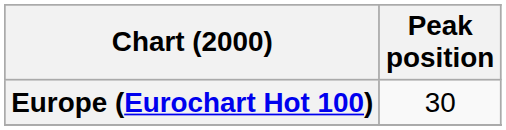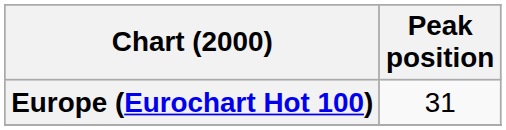Europe (Eurochart Hot 100) | Peak position: 30 -> 31
